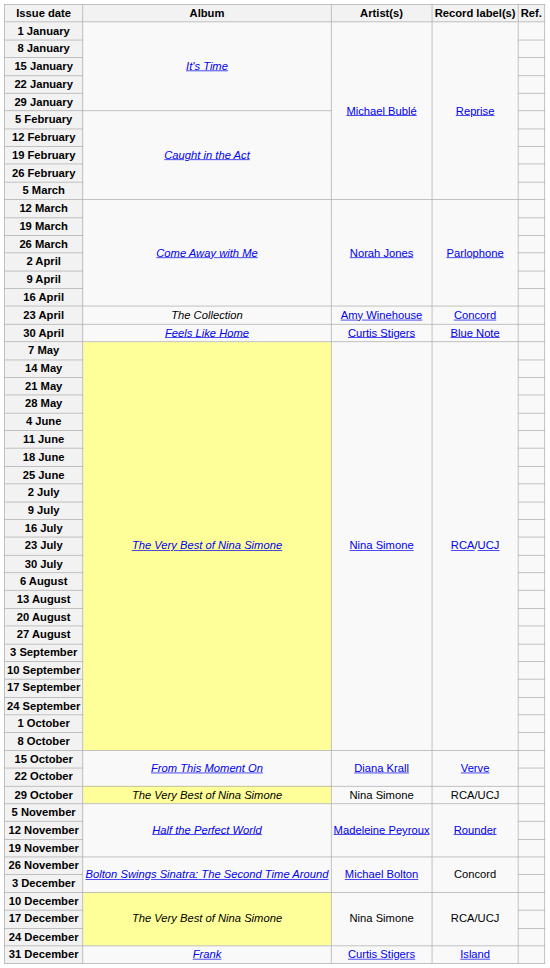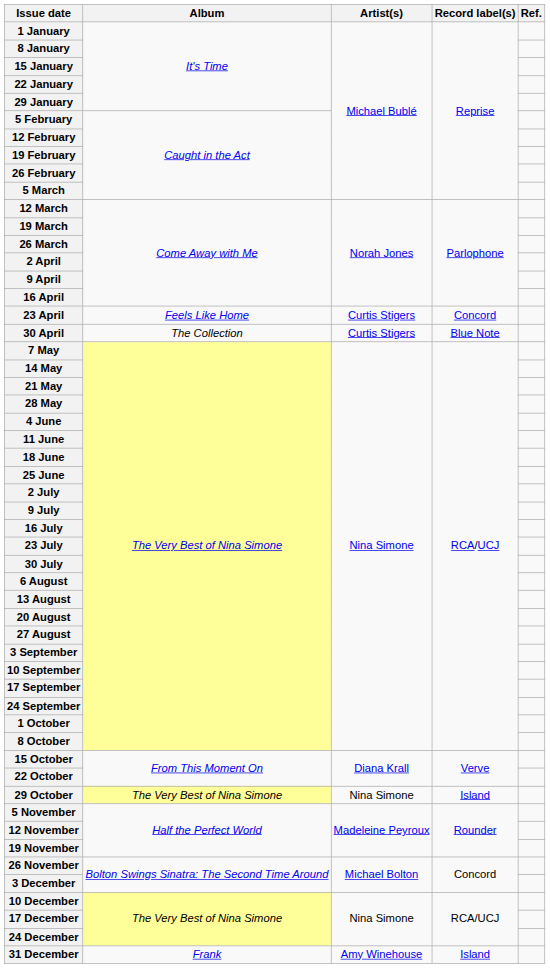23 April | Album: The Collection -> Feels Like Home
23 April | Artist(s): Amy Winehouse -> Curtis Stigers
30 April | Album: Feels Like Home -> The Collection
29 October | Record label(s): RCA/UCJ -> Island
31 December | Artist(s): Curtis Stigers -> Amy Winehouse
